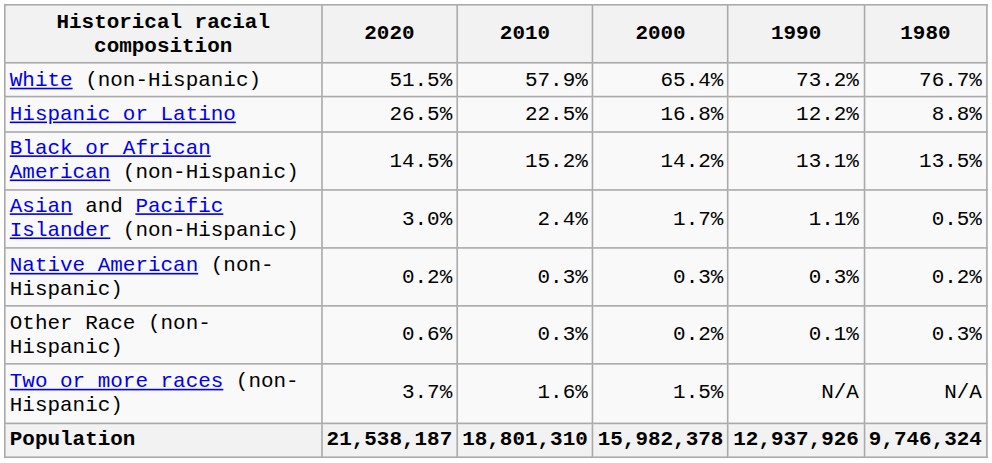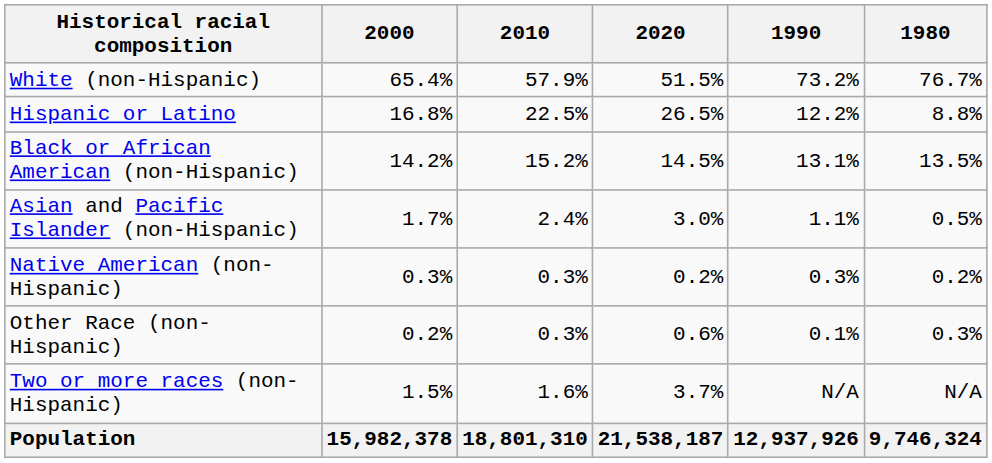columns swapped: 2020 <-> 2000
